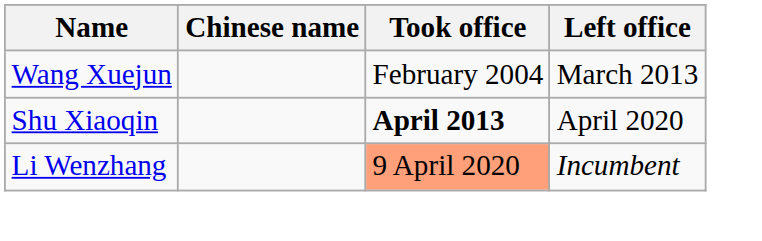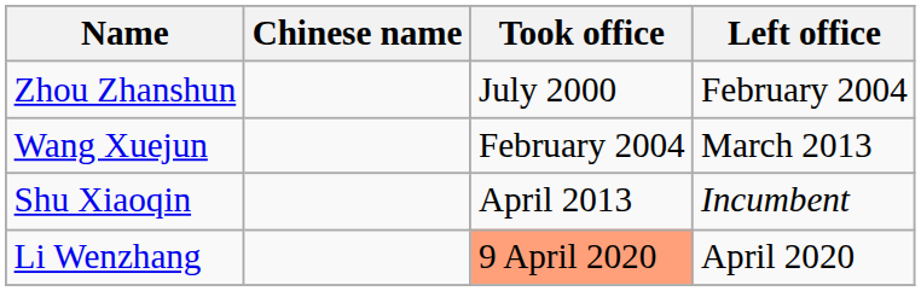+ row: Zhou Zhanshun | July 2000 | February 2004
Shu Xiaoqin | Took office: bold -> normal
Shu Xiaoqin | Left office: April 2020 -> Incumbent
Li Wenzhang | Left office: Incumbent -> April 2020
